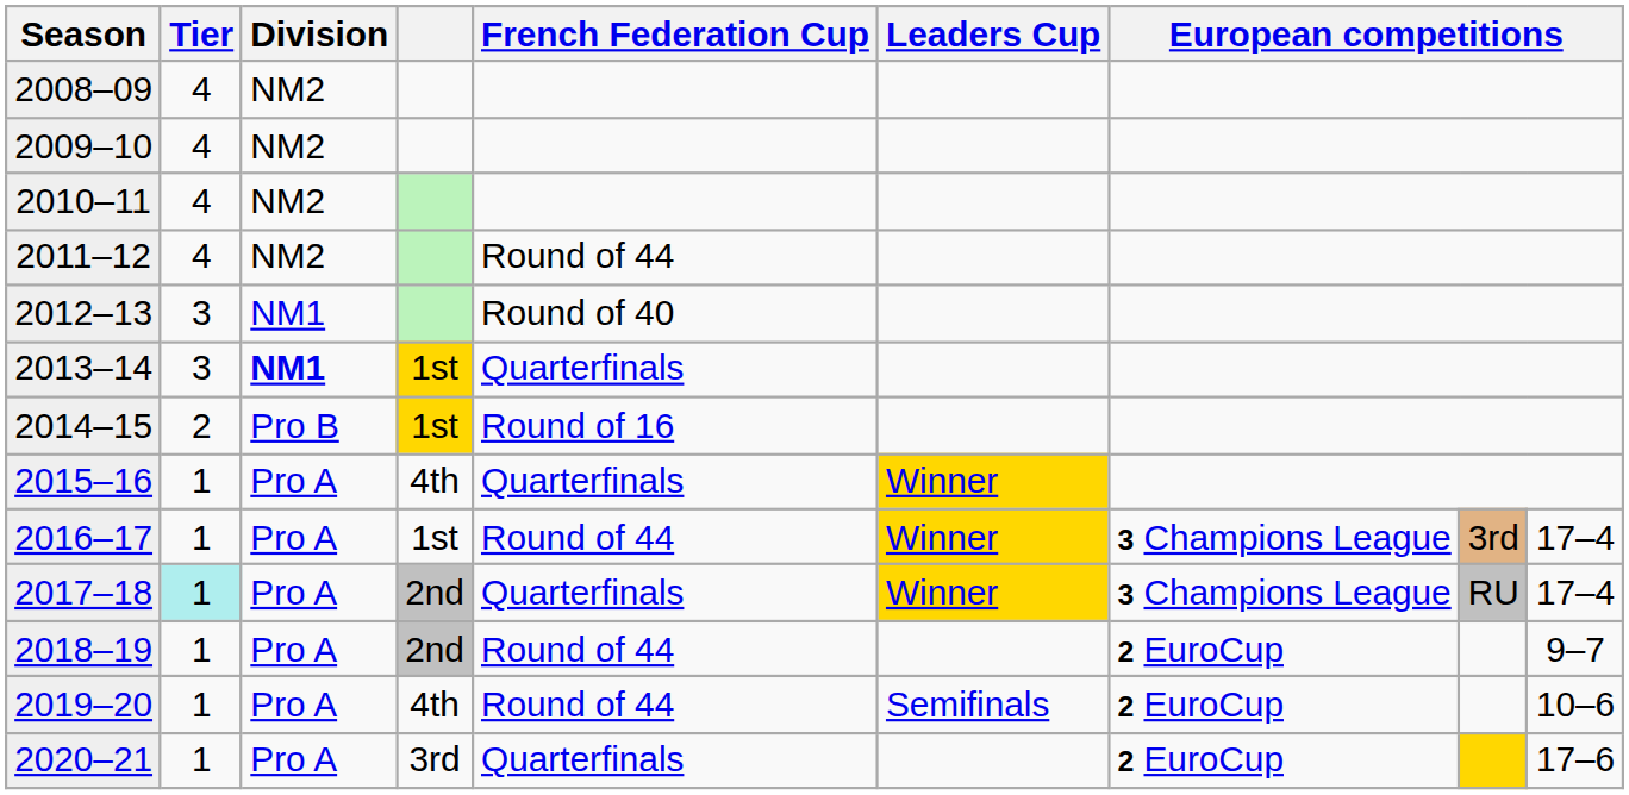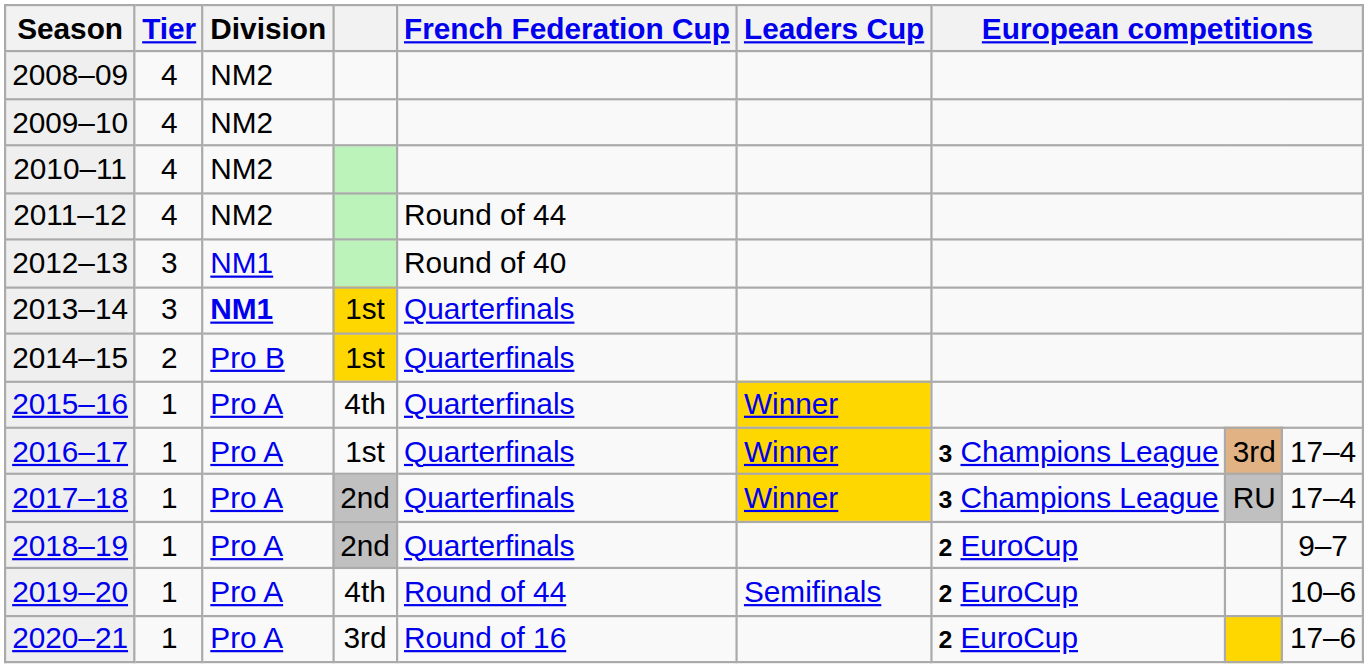2014–15 | French Federation Cup: Round of 16 -> Quarterfinals
2016–17 | French Federation Cup: Round of 44 -> Quarterfinals
2017–18 | Tier: paleturquoise background -> no background
2018–19 | French Federation Cup: Round of 44 -> Quarterfinals
2020–21 | French Federation Cup: Quarterfinals -> Round of 16
